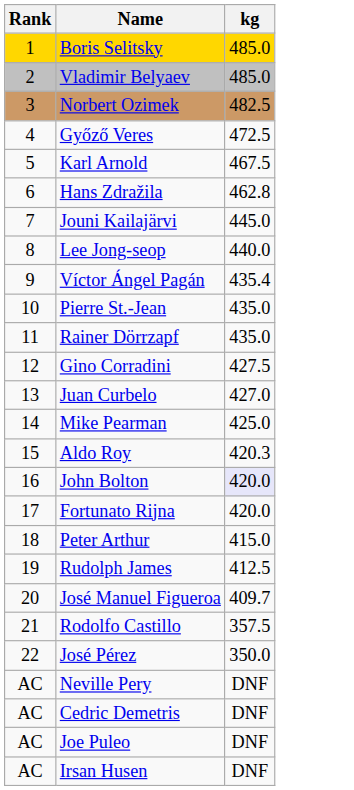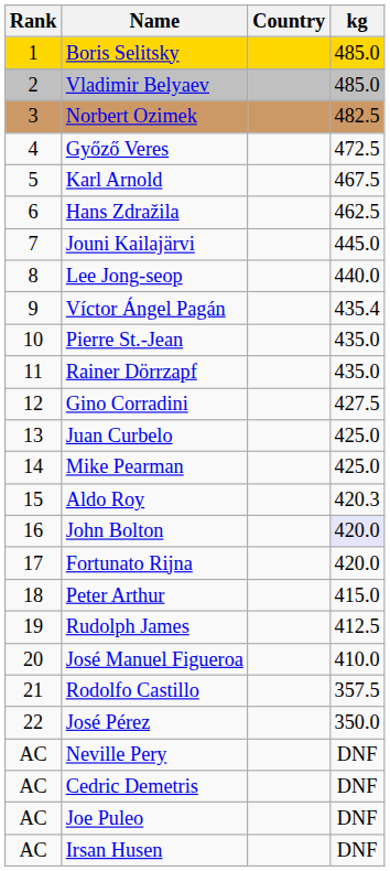+ column: Country
Hans Zdražila | kg: 462.8 -> 462.5
Juan Curbelo | kg: 427.0 -> 425.0
José Manuel Figueroa | kg: 409.7 -> 410.0
